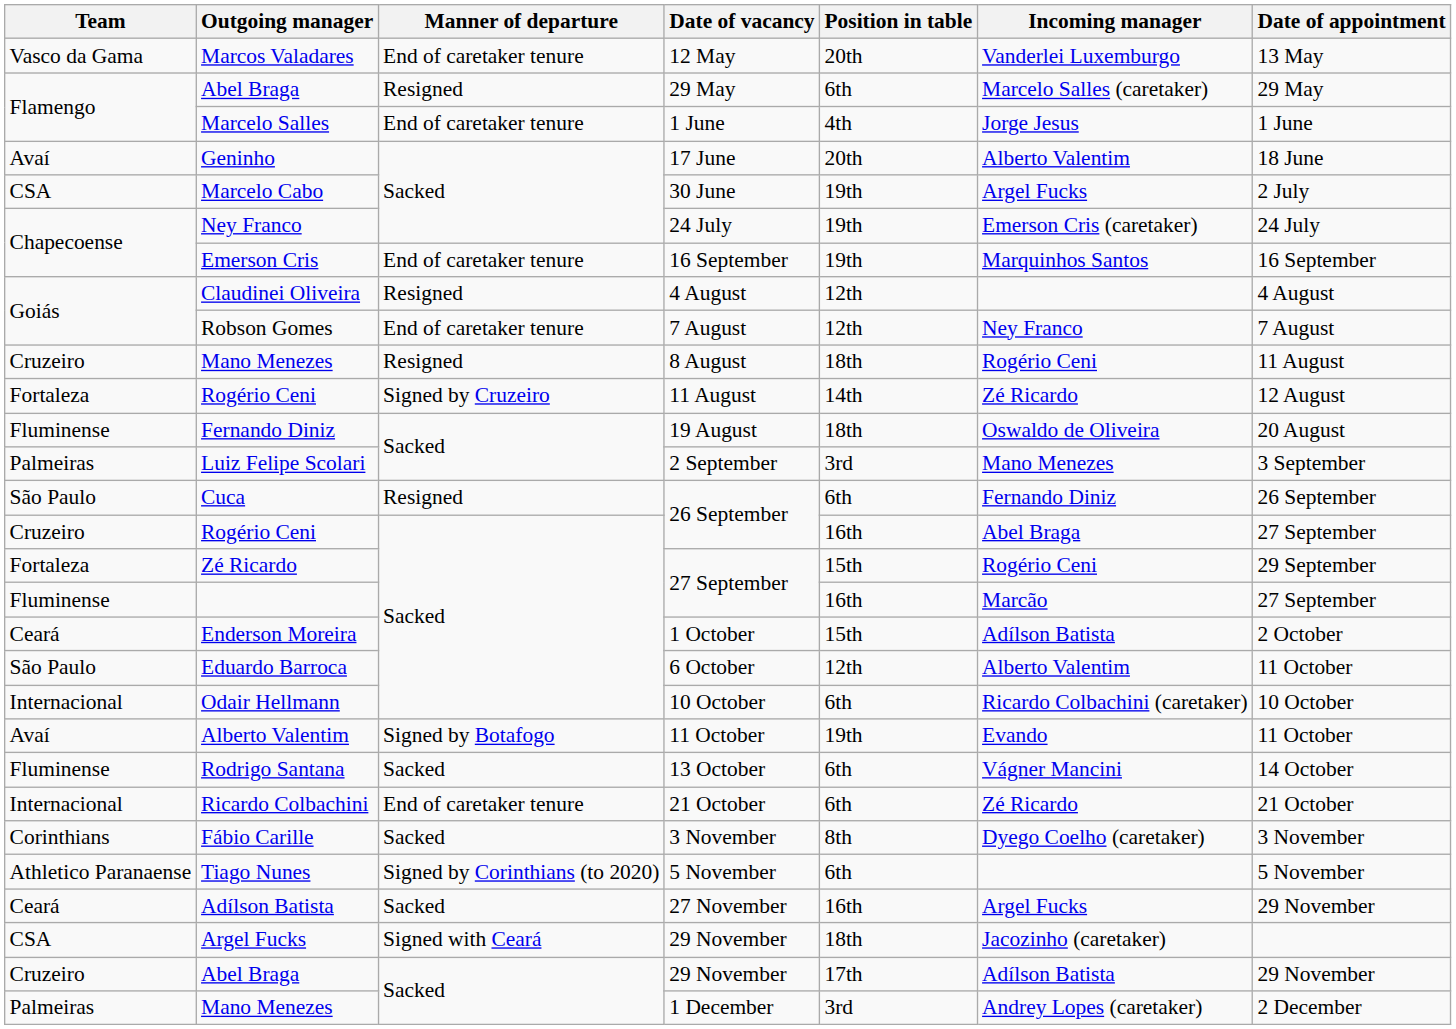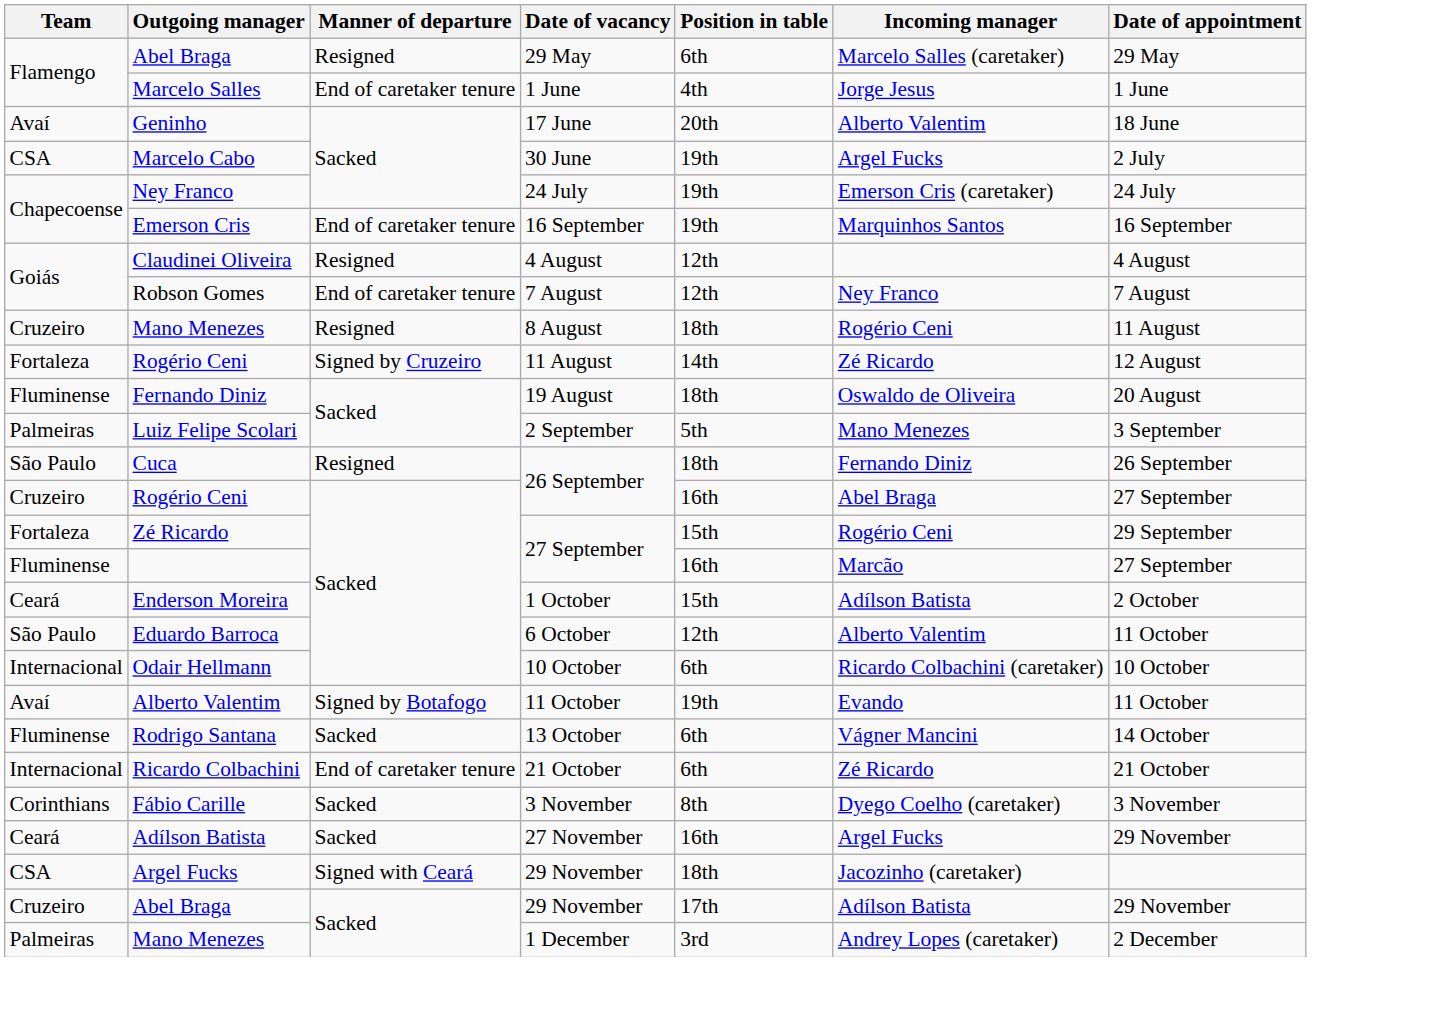- row: Vasco da Gama | Marcos Valadares | End of caretaker tenure | 12 May | 20th | Vanderlei Luxemburgo | 13 May
Luiz Felipe Scolari | Position in table: 3rd -> 5th
Cuca | Position in table: 6th -> 18th
- row: Athletico Paranaense | Tiago Nunes | Signed by Corinthians (to 2020) | 5 November | 6th | 5 November
